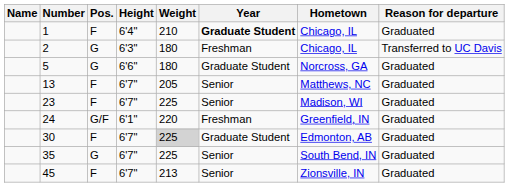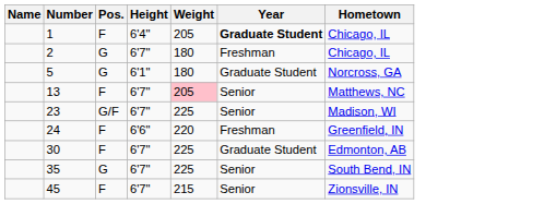- column: Reason for departure | Graduated | Transferred to UC Davis | Graduated | Graduated | Graduated | Graduated | Graduated | Graduated | Graduated
1 | Weight: 210 -> 205
2 | Height: 6'3" -> 6'7"
5 | Height: 6'6" -> 6'1"
13 | Weight: no background -> pink background
23 | Pos.: F -> G/F
24 | Pos.: G/F -> F
24 | Height: 6'1" -> 6'6"
30 | Weight: lightgrey background -> no background
45 | Weight: 213 -> 215
